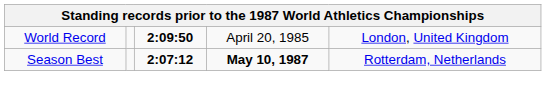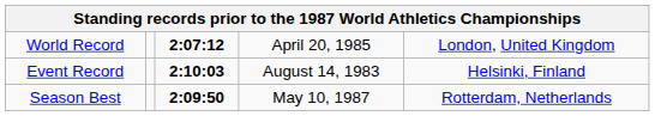World Record | column 3: 2:09:50 -> 2:07:12
+ row: Event Record | 2:10:03 | August 14, 1983 | Helsinki, Finland
Season Best | column 3: 2:07:12 -> 2:09:50
Season Best | column 4: bold -> normal
